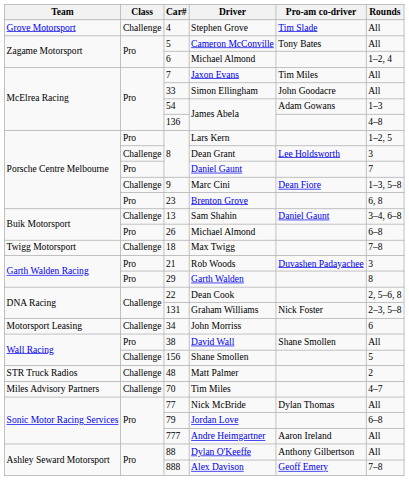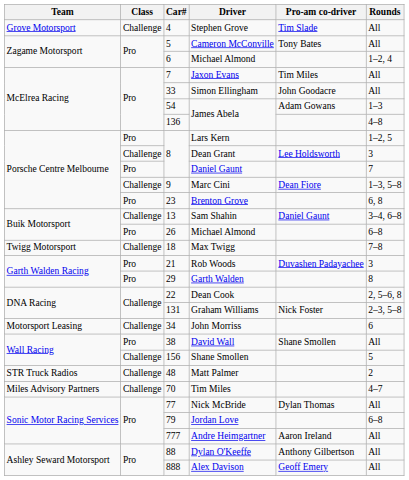Alex Davison | Rounds: 7–8 -> All
